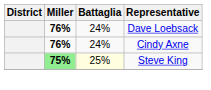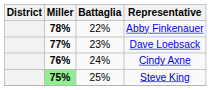+ row: 78% | 22% | Abby Finkenauer
Dave Loebsack | Miller: 76% -> 77%
Dave Loebsack | Battaglia: 24% -> 23%
Steve King | Battaglia: lightyellow background -> no background
